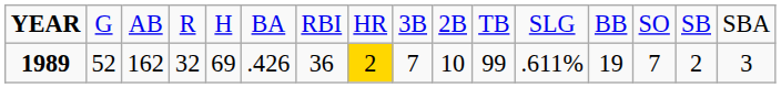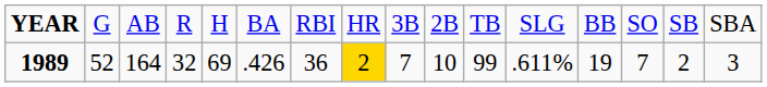1989 | column 3: 162 -> 164
